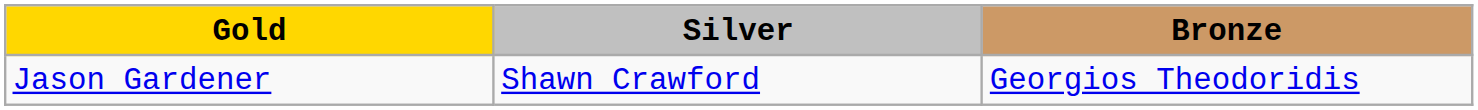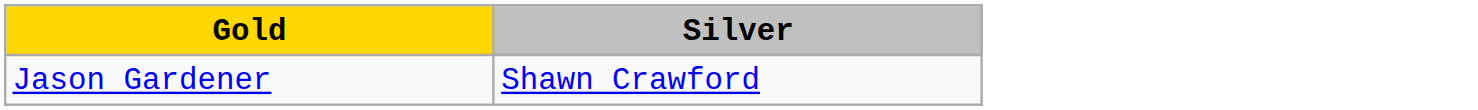- column: Bronze | Georgios Theodoridis
